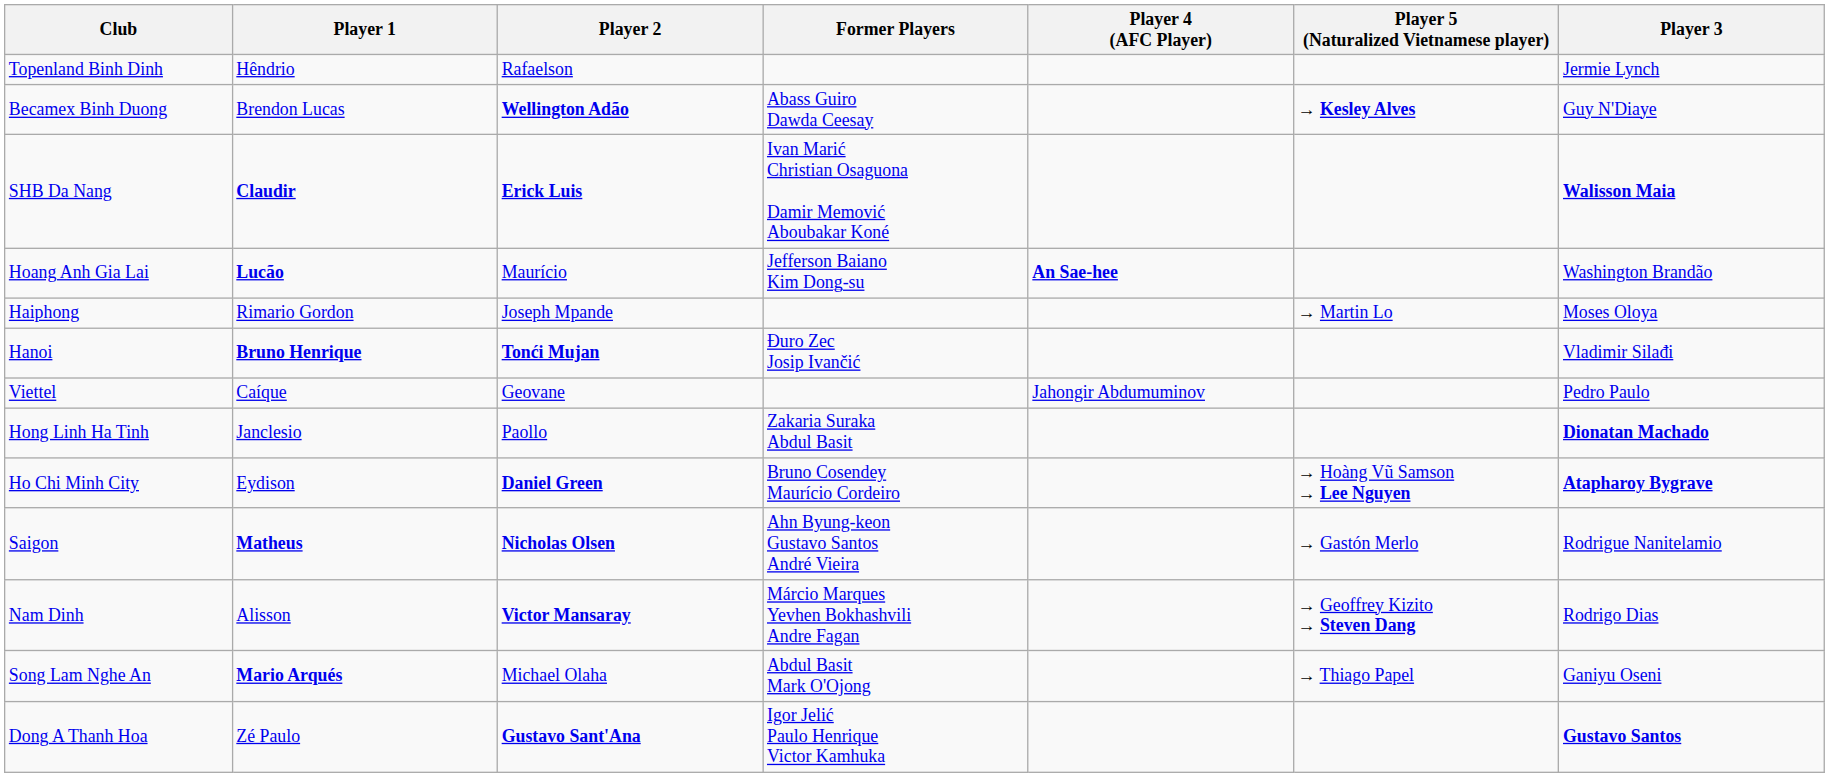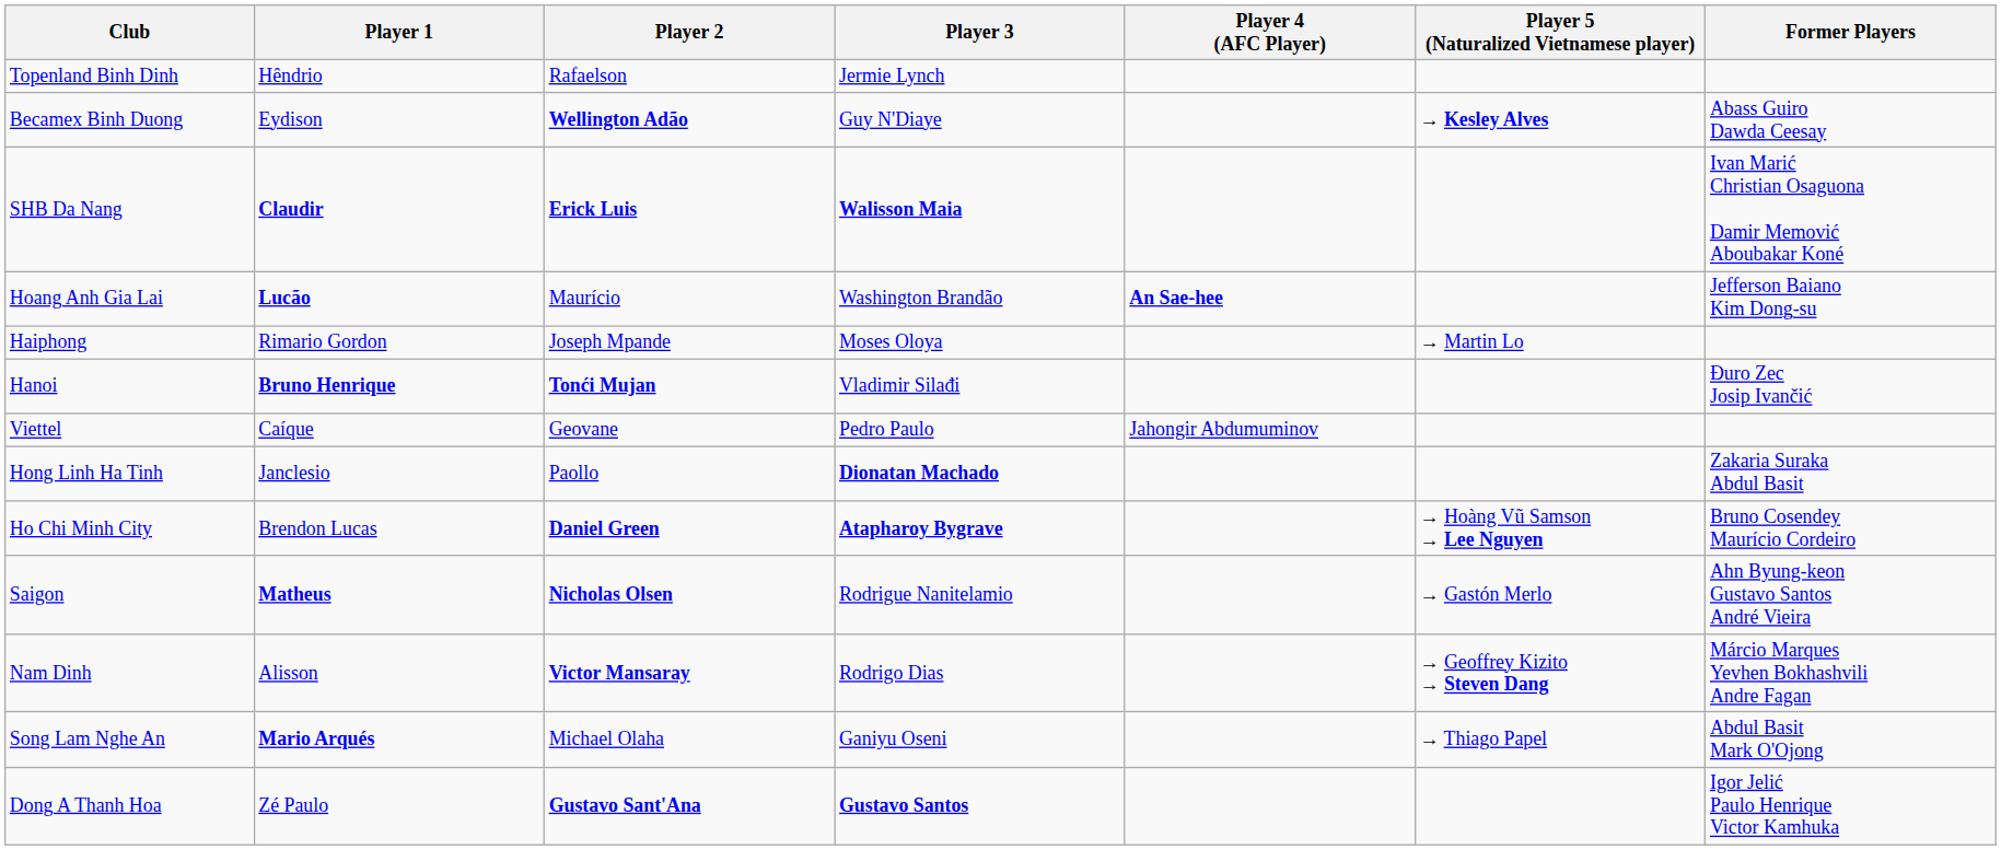columns swapped: Player 3 <-> Former Players
Becamex Binh Duong | Player 1: Brendon Lucas -> Eydison
Ho Chi Minh City | Player 1: Eydison -> Brendon Lucas
